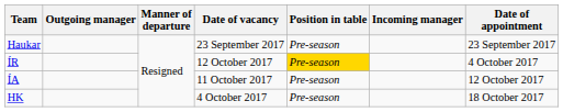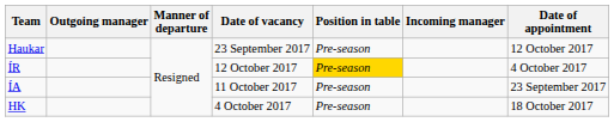Haukar | Date of appointment: 23 September 2017 -> 12 October 2017
ÍA | Date of appointment: 12 October 2017 -> 23 September 2017
